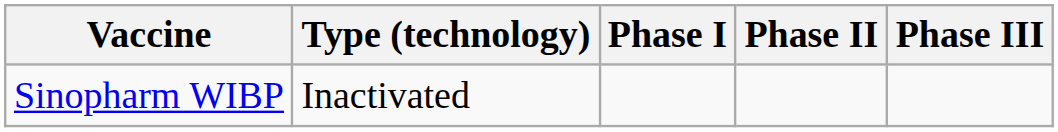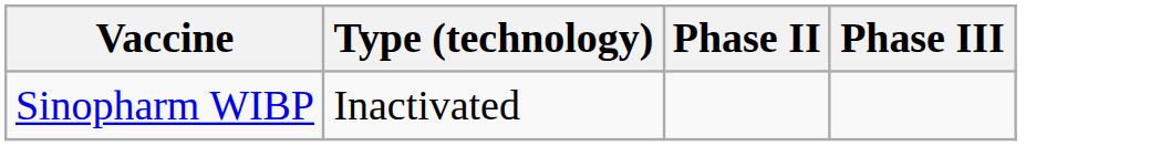- column: Phase I
